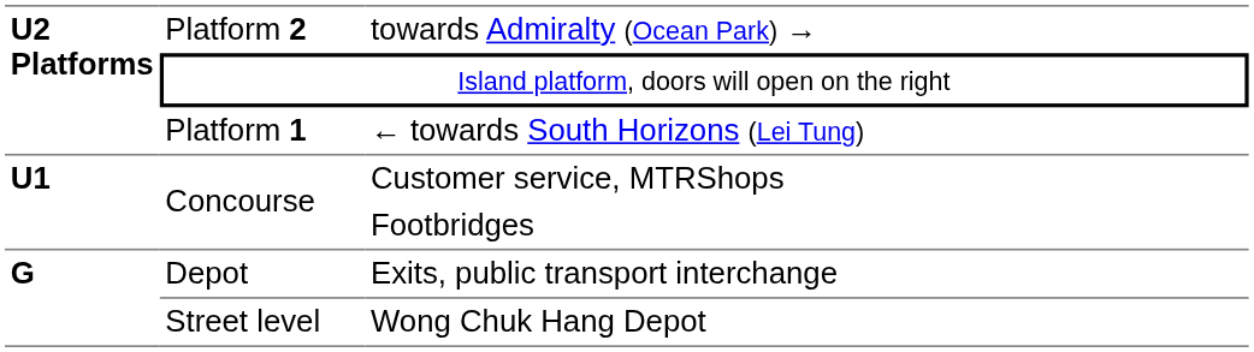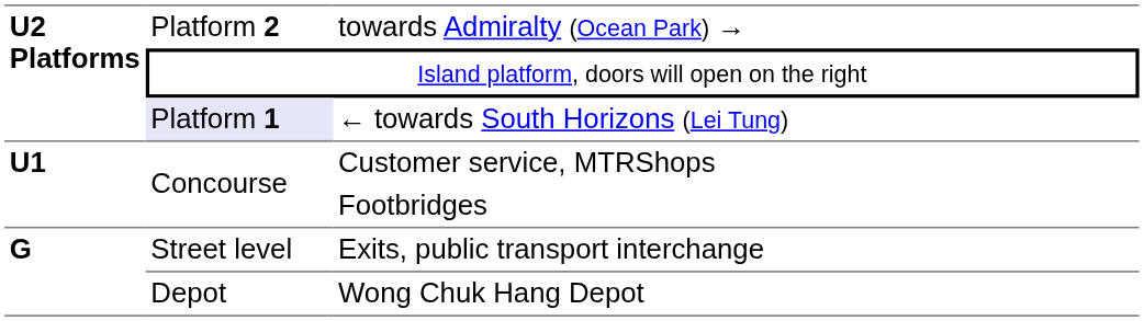← towards South Horizons (Lei Tung) | column 2: no background -> lavender background
Exits, public transport interchange | column 2: Depot -> Street level
Wong Chuk Hang Depot | column 2: Street level -> Depot
